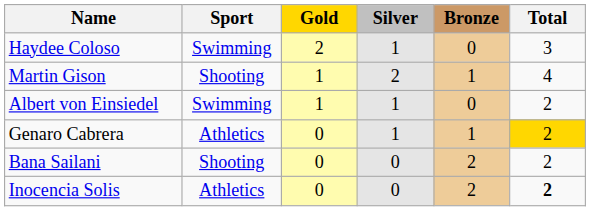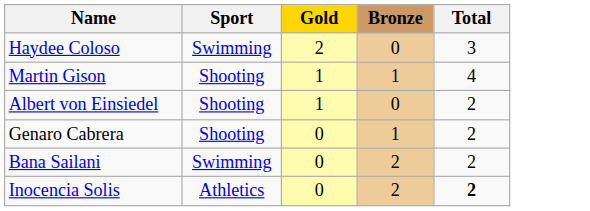- column: Silver | 1 | 2 | 1 | 1 | 0 | 0
Albert von Einsiedel | Sport: Swimming -> Shooting
Genaro Cabrera | Sport: Athletics -> Shooting
Genaro Cabrera | Total: gold background -> no background
Bana Sailani | Sport: Shooting -> Swimming
